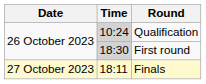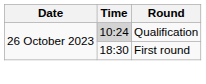First round | Time: lightgrey background -> no background
- row: 27 October 2023 | 18:11 | Finals
